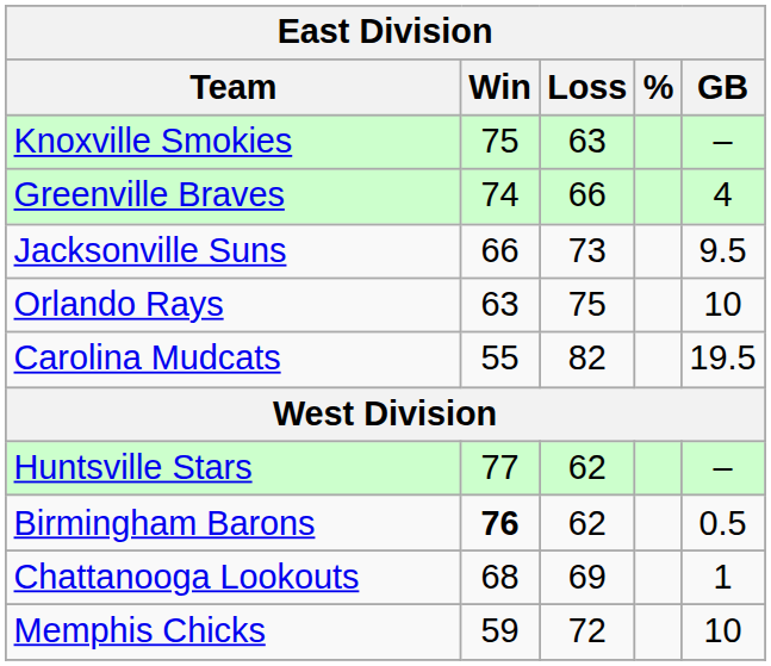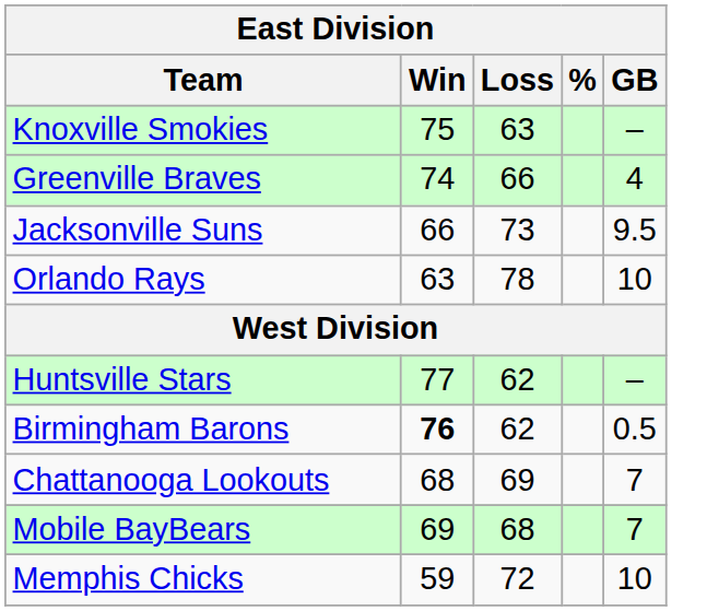Orlando Rays | Loss: 75 -> 78
- row: Carolina Mudcats | 55 | 82 | 19.5
Chattanooga Lookouts | GB: 1 -> 7
+ row: Mobile BayBears | 69 | 68 | 7
